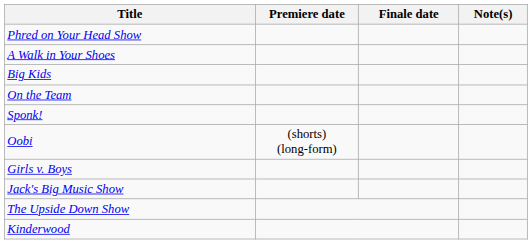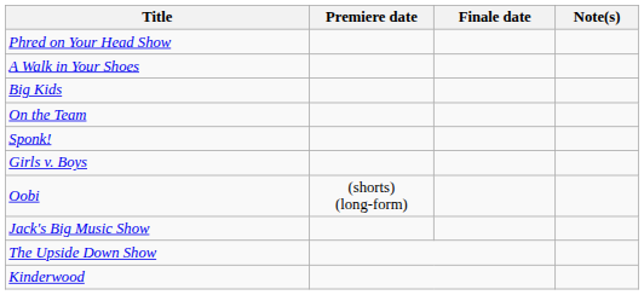rows swapped: Oobi <-> Girls v. Boys
